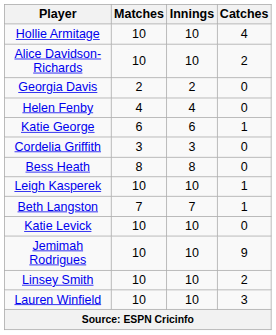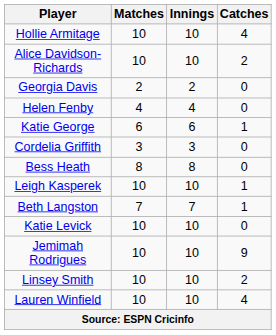Lauren Winfield | Catches: 3 -> 4
